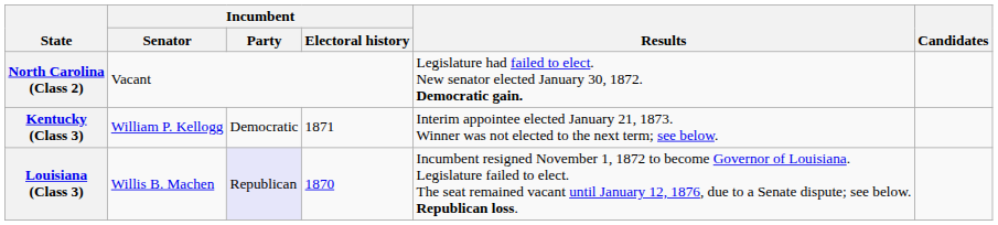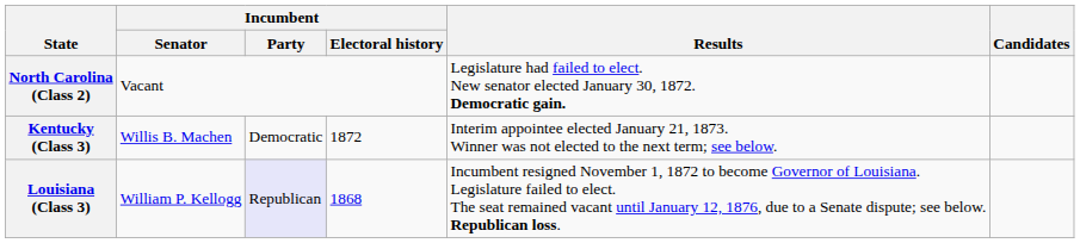Kentucky (Class 3) | Incumbent / Senator: William P. Kellogg -> Willis B. Machen
Kentucky (Class 3) | Incumbent / Electoral history: 1871 -> 1872
Louisiana (Class 3) | Incumbent / Senator: Willis B. Machen -> William P. Kellogg
Louisiana (Class 3) | Incumbent / Electoral history: 1870 -> 1868
